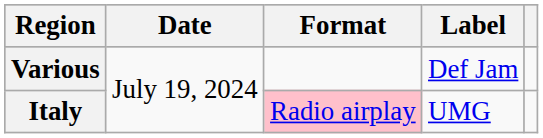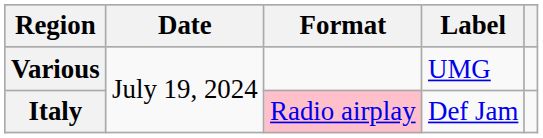Various | Label: Def Jam -> UMG
Italy | Label: UMG -> Def Jam
